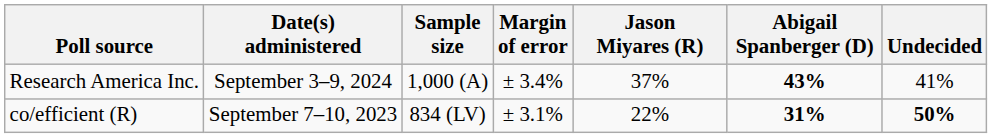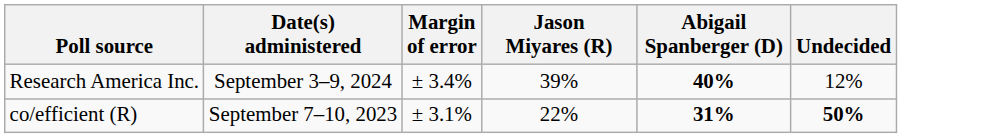- column: Sample size | 1,000 (A) | 834 (LV)
Research America Inc. | Jason Miyares (R): 37% -> 39%
Research America Inc. | Abigail Spanberger (D): 43% -> 40%
Research America Inc. | Undecided: 41% -> 12%
